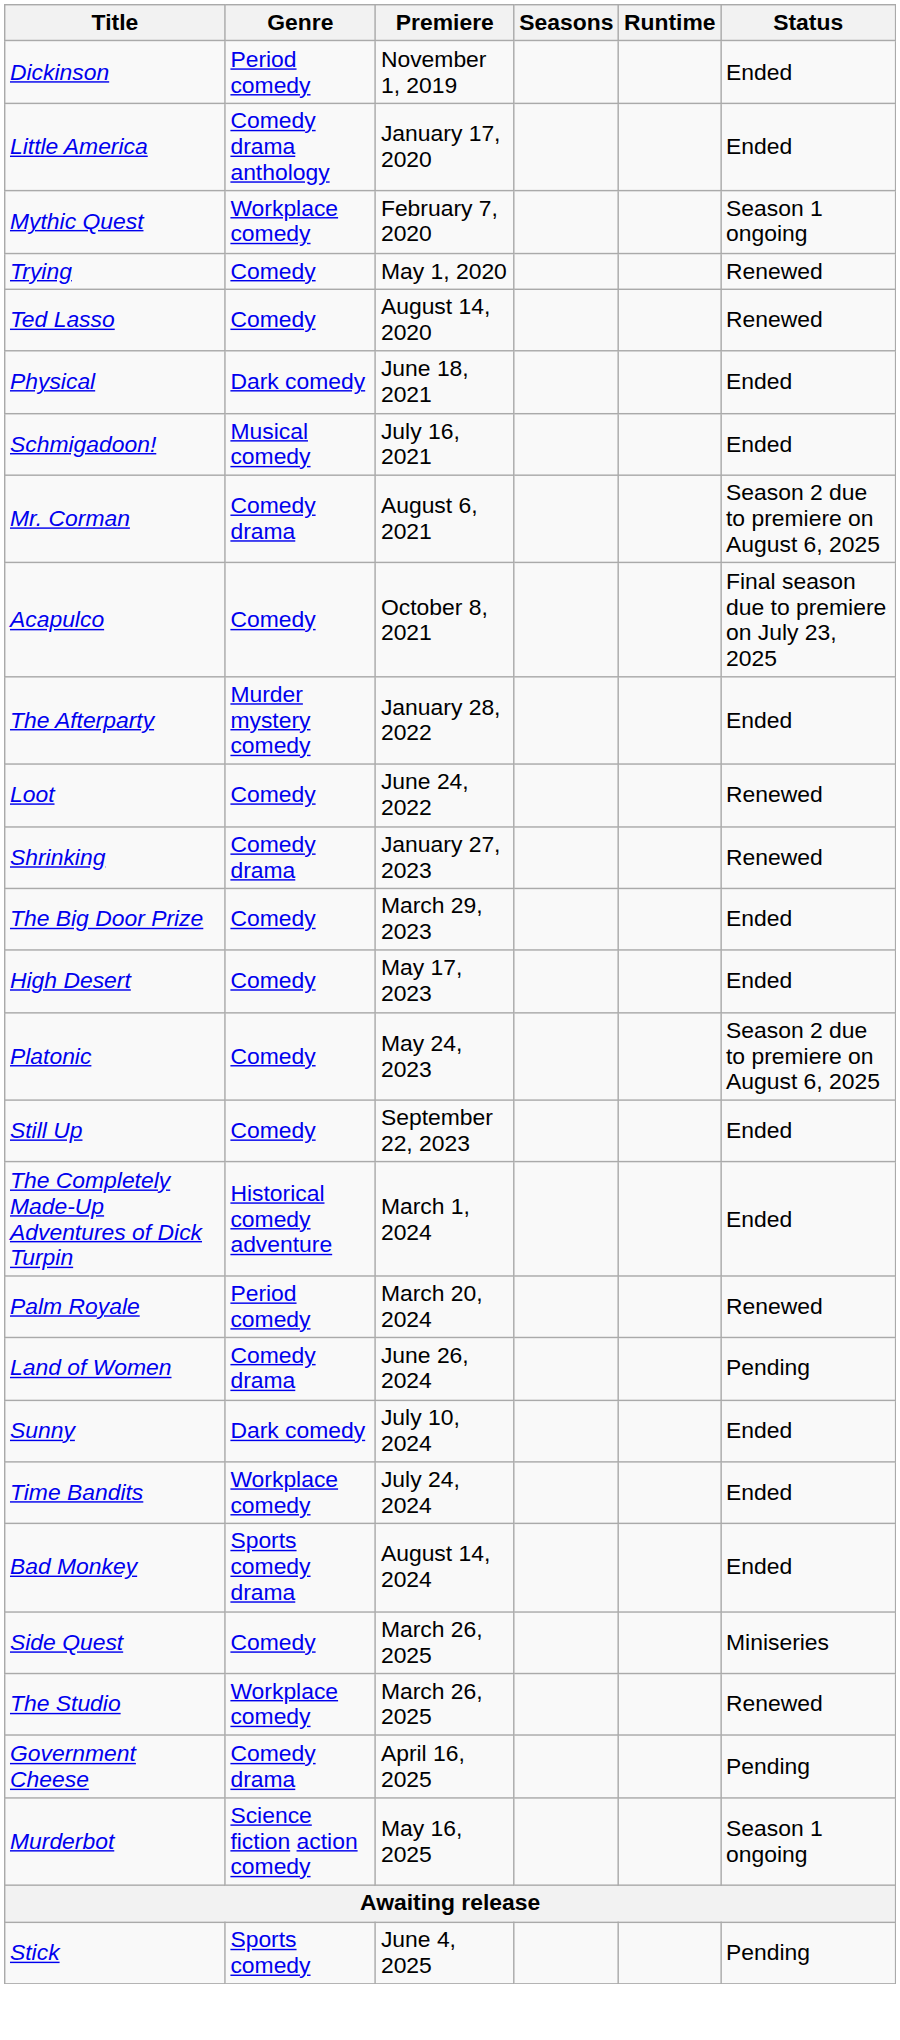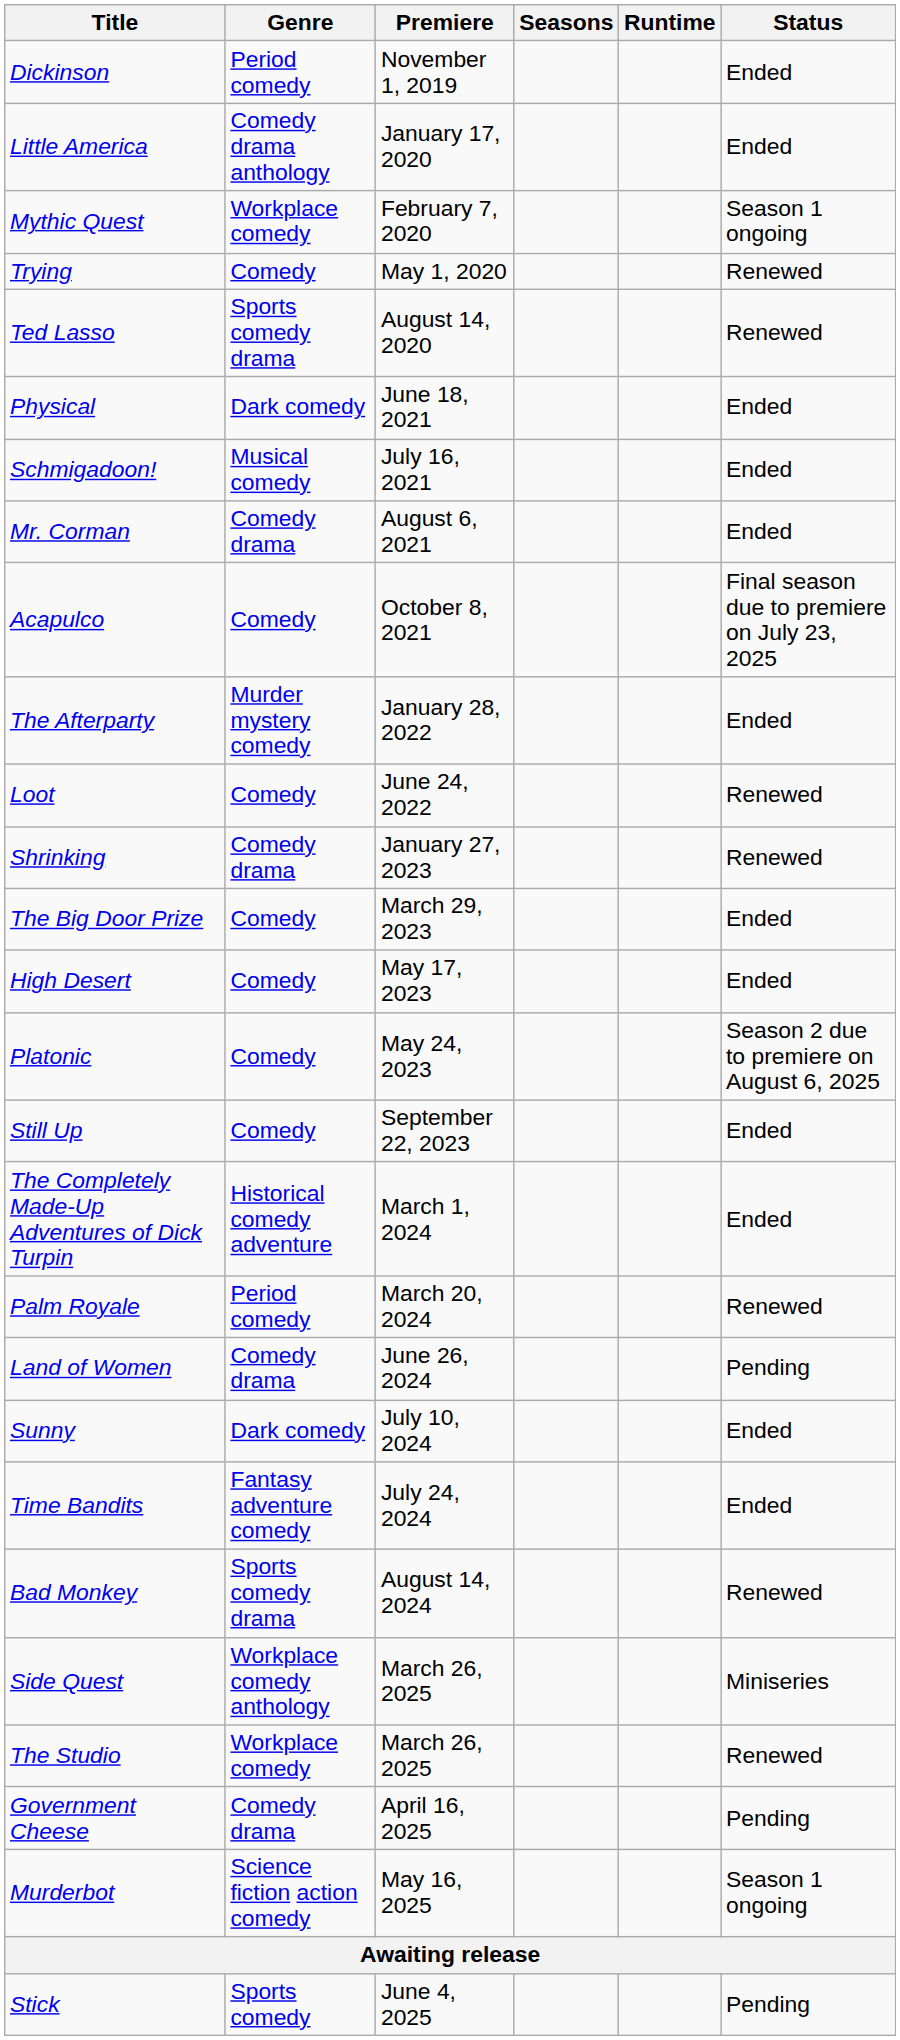Ted Lasso | Genre: Comedy -> Sports comedy drama
Mr. Corman | Status: Season 2 due to premiere on August 6, 2025 -> Ended
Time Bandits | Genre: Workplace comedy -> Fantasy adventure comedy
Bad Monkey | Status: Ended -> Renewed
Side Quest | Genre: Comedy -> Workplace comedy anthology
